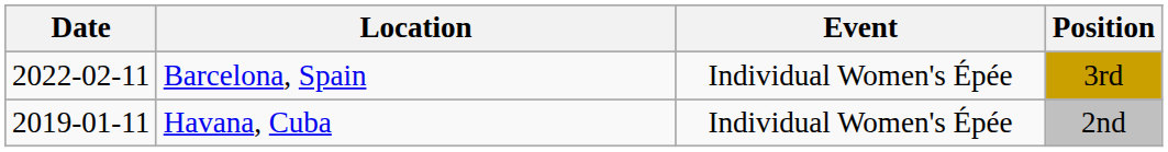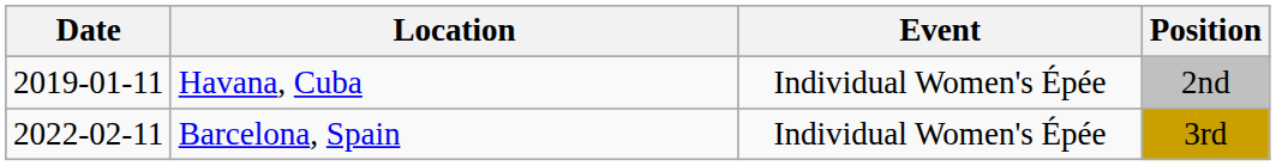rows swapped: Havana, Cuba <-> Barcelona, Spain
